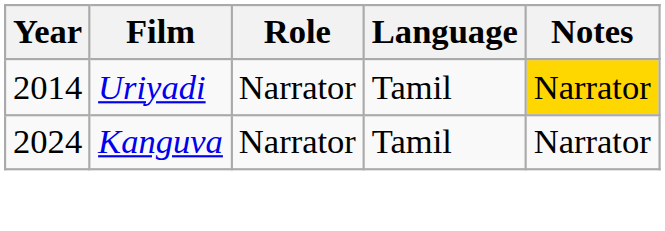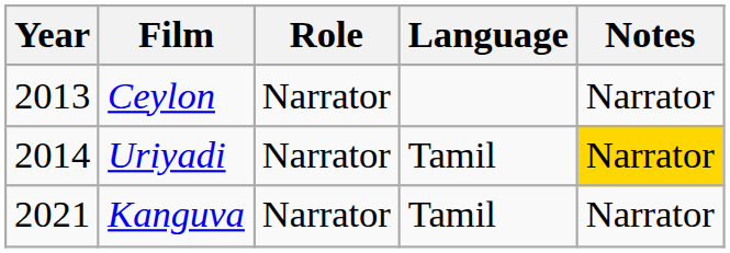+ row: 2013 | Ceylon | Narrator | Narrator
Kanguva | Year: 2024 -> 2021
